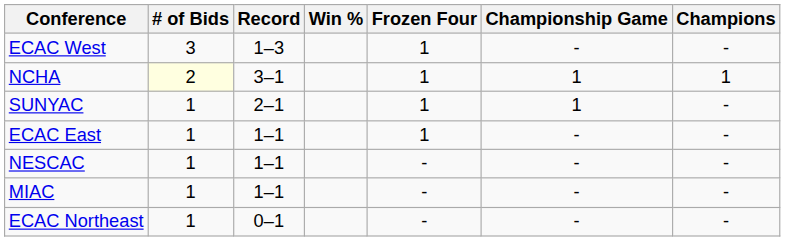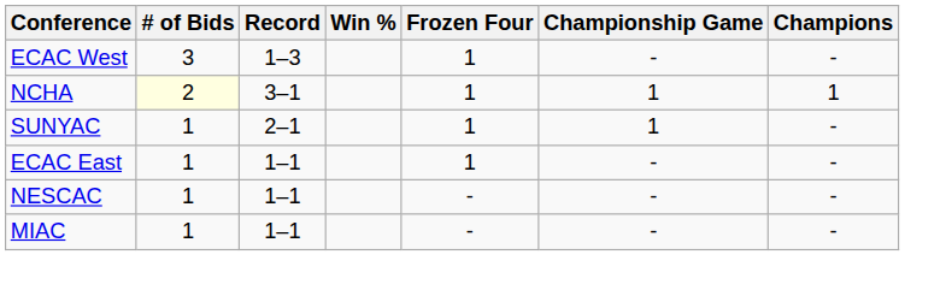- row: ECAC Northeast | 1 | 0–1 | - | - | -
